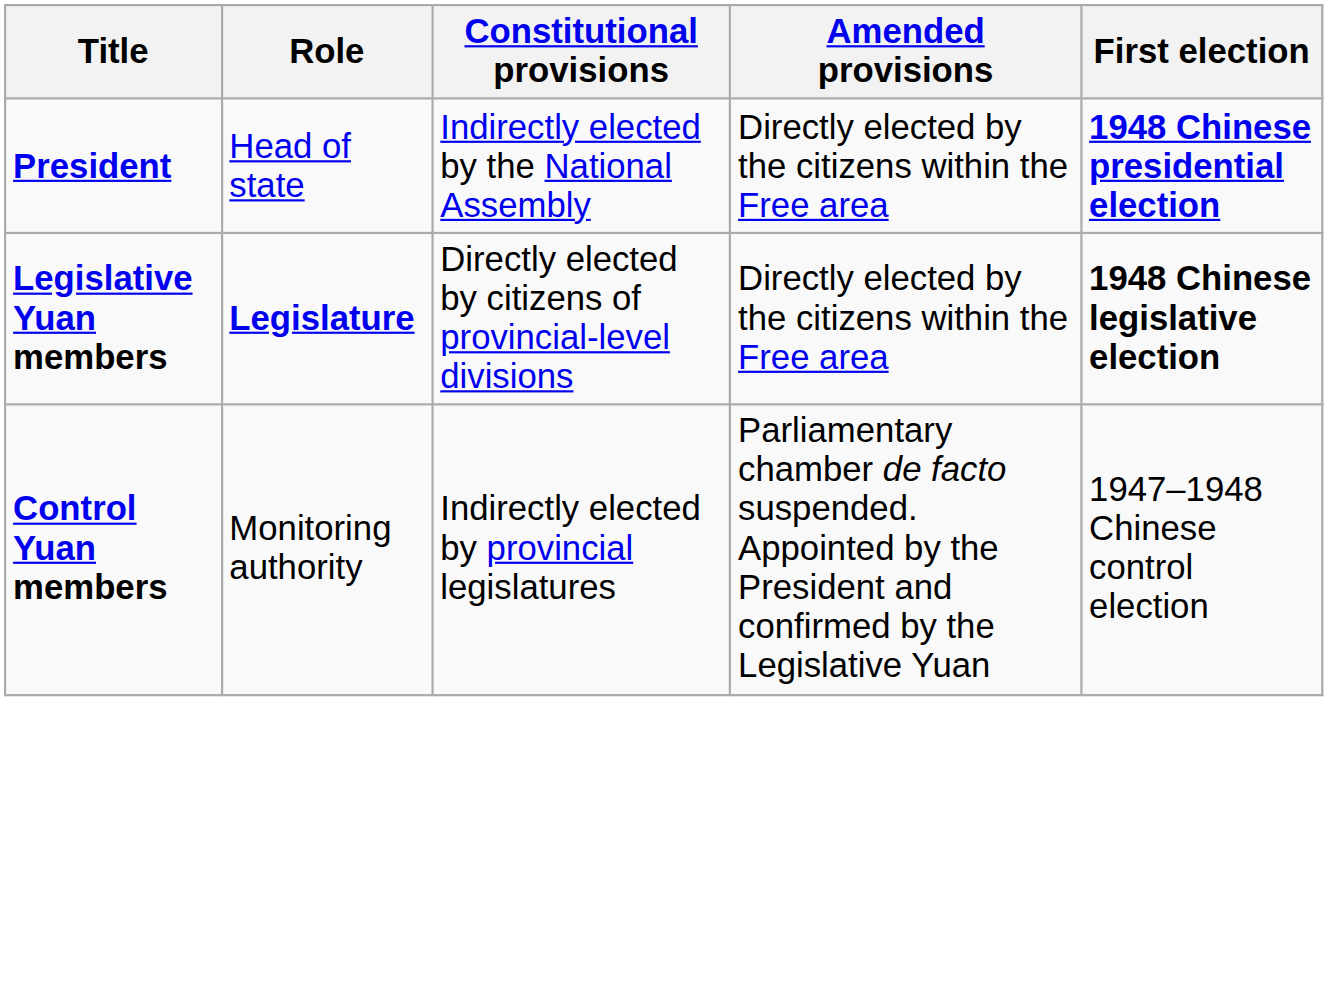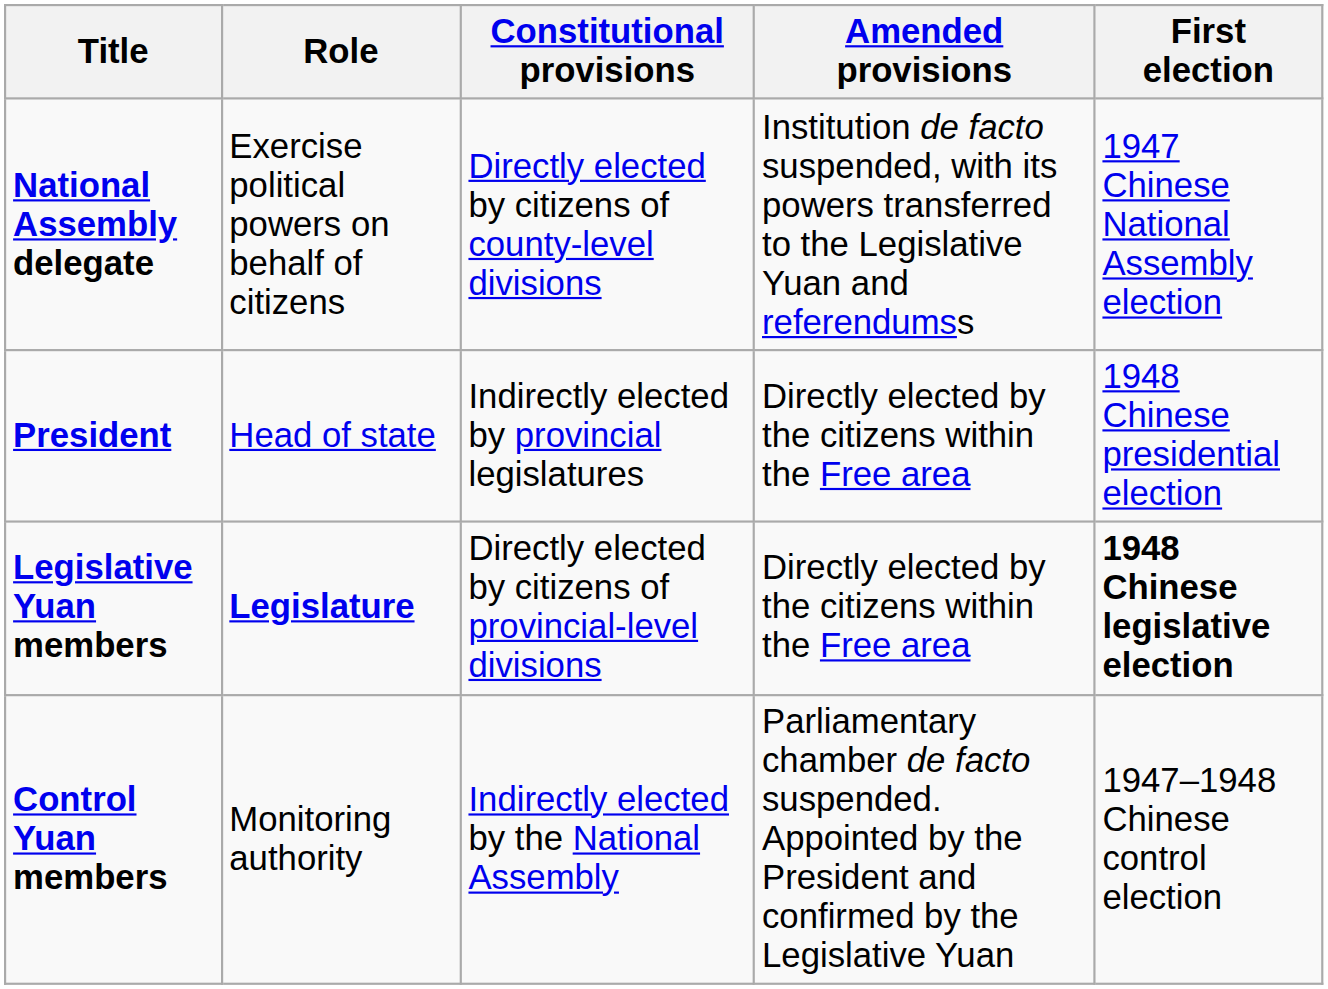+ row: National Assembly delegate | Exercise political powers on behalf of citizens | Directly elected by citizens of county-level divisions | Institution de facto suspended, with its powers transferred to the Legislative Yuan and referendumss | 1947 Chinese National Assembly election
President | Constitutional provisions: Indirectly elected by the National Assembly -> Indirectly elected by provincial legislatures
President | First election: bold -> normal
Control Yuan members | Constitutional provisions: Indirectly elected by provincial legislatures -> Indirectly elected by the National Assembly
